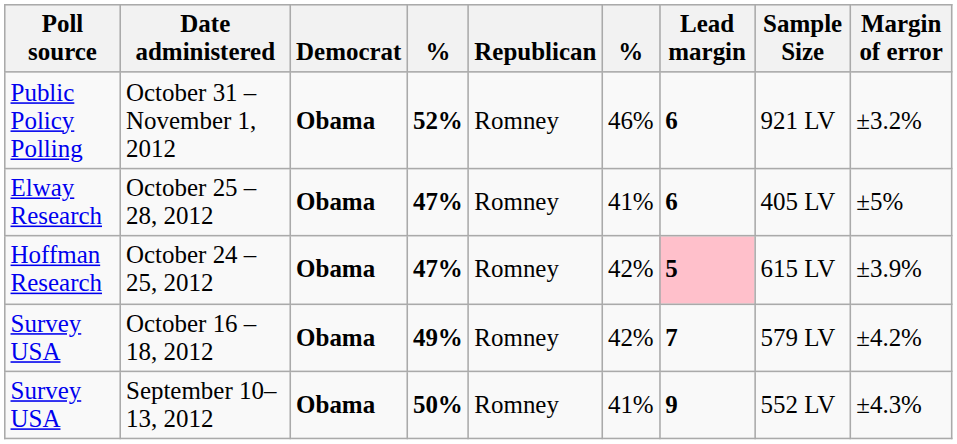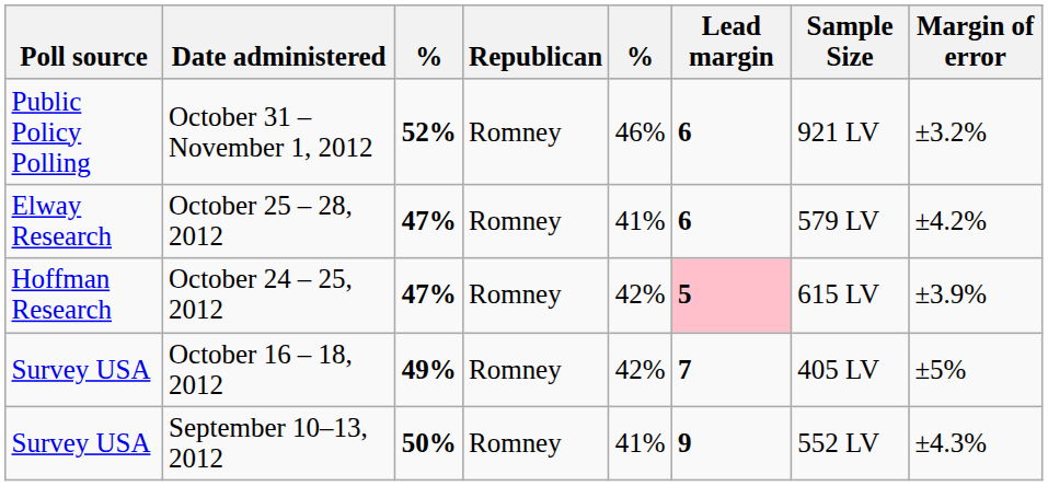- column: Democrat | Obama | Obama | Obama | Obama | Obama
October 25 – 28, 2012 | Sample Size: 405 LV -> 579 LV
October 25 – 28, 2012 | Margin of error: ±5% -> ±4.2%
October 16 – 18, 2012 | Sample Size: 579 LV -> 405 LV
October 16 – 18, 2012 | Margin of error: ±4.2% -> ±5%
